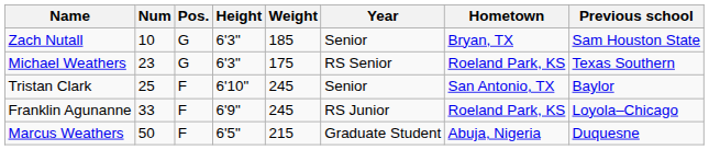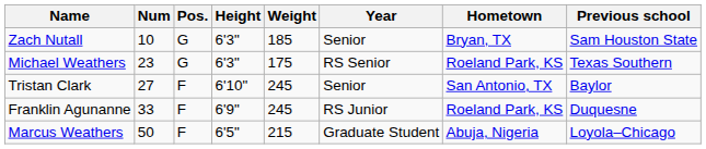Tristan Clark | Num: 25 -> 27
Franklin Agunanne | Previous school: Loyola–Chicago -> Duquesne
Marcus Weathers | Previous school: Duquesne -> Loyola–Chicago
